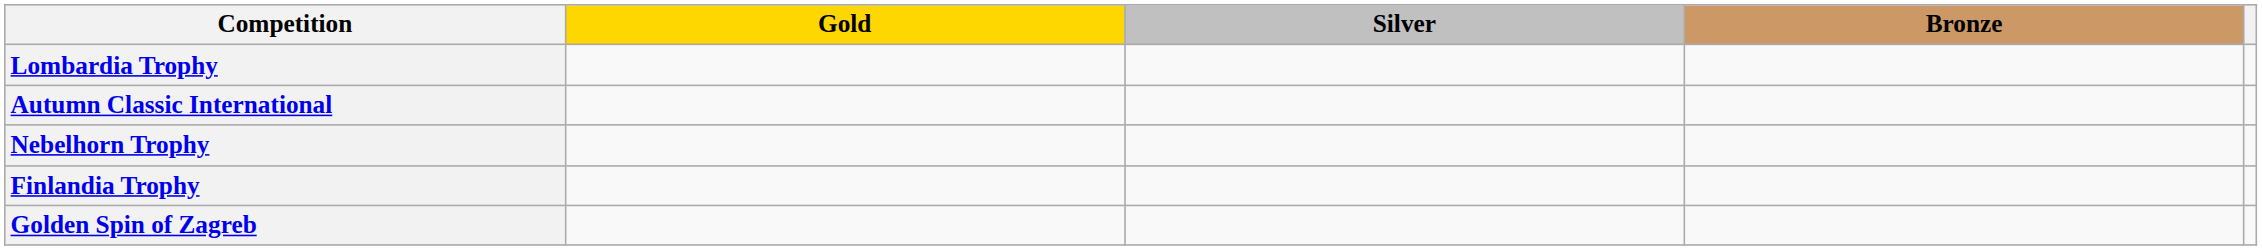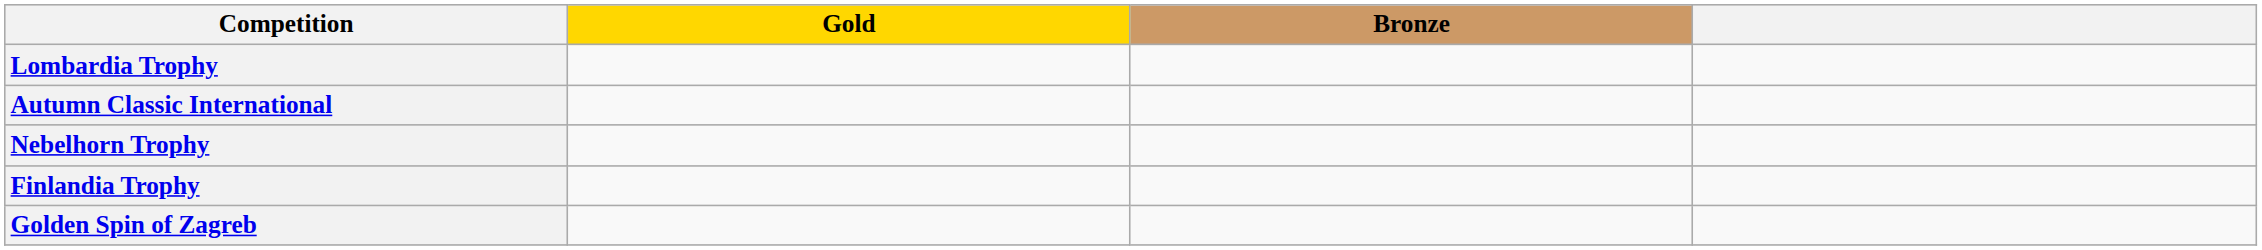- column: Silver
